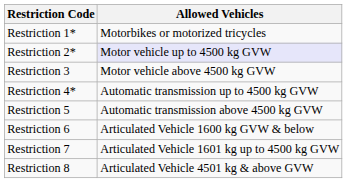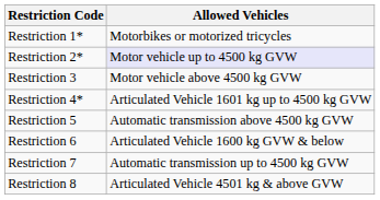Restriction 4* | Allowed Vehicles: Automatic transmission up to 4500 kg GVW -> Articulated Vehicle 1601 kg up to 4500 kg GVW
Restriction 7 | Allowed Vehicles: Articulated Vehicle 1601 kg up to 4500 kg GVW -> Automatic transmission up to 4500 kg GVW
